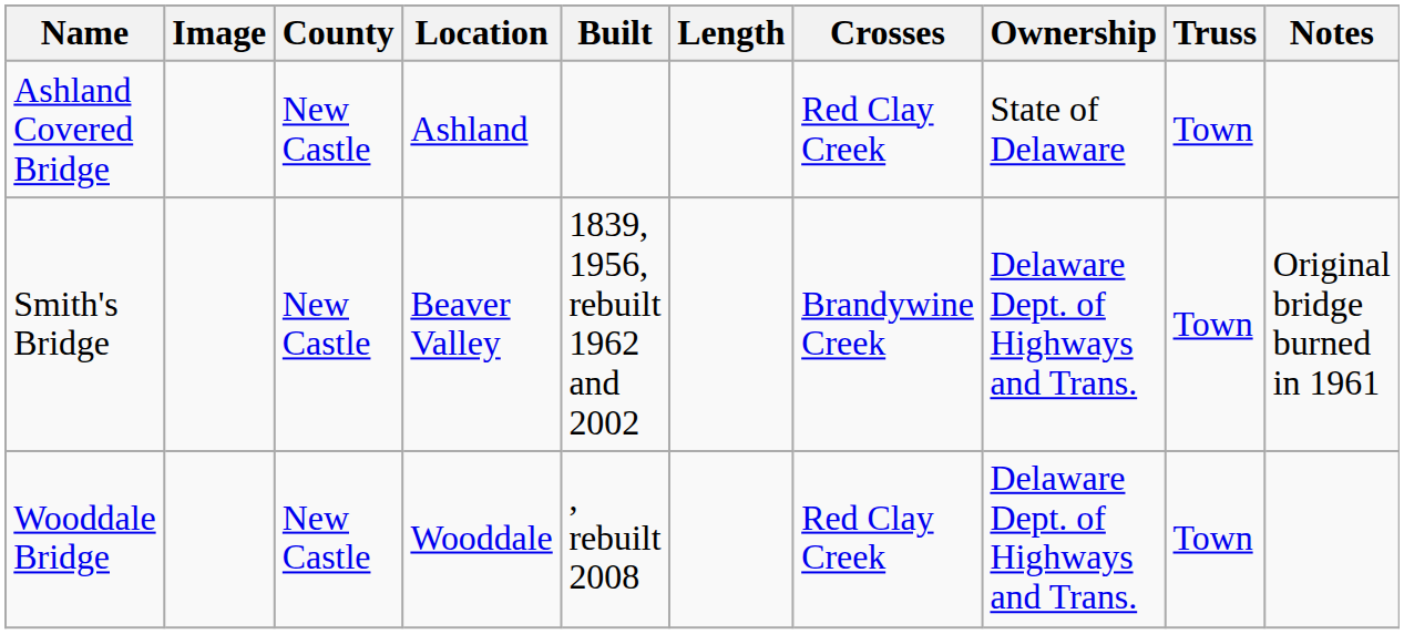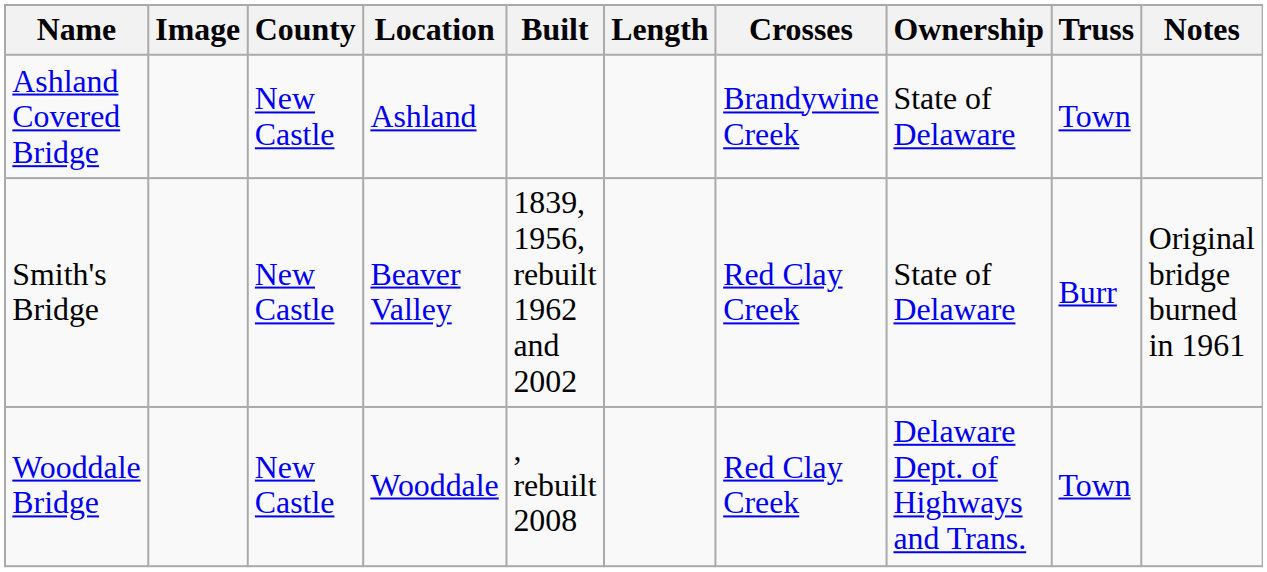Ashland Covered Bridge | Crosses: Red Clay Creek -> Brandywine Creek
Smith's Bridge | Crosses: Brandywine Creek -> Red Clay Creek
Smith's Bridge | Ownership: Delaware Dept. of Highways and Trans. -> State of Delaware
Smith's Bridge | Truss: Town -> Burr
